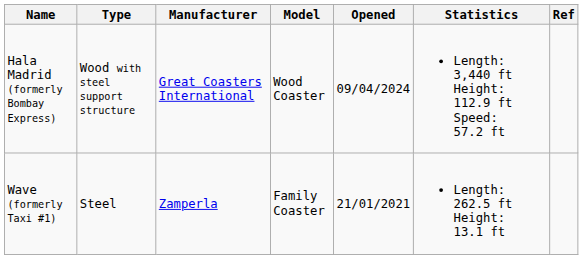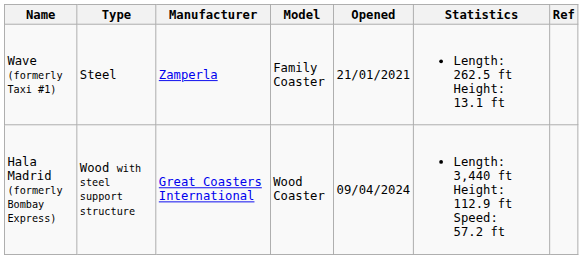rows swapped: Hala Madrid (formerly Bombay Express) <-> Wave (formerly Taxi #1)
